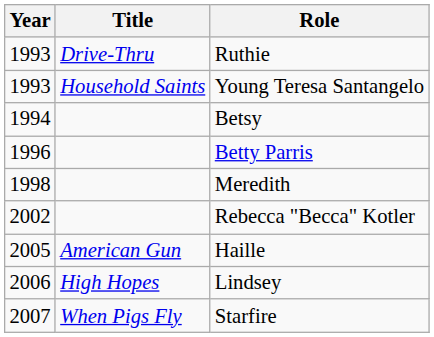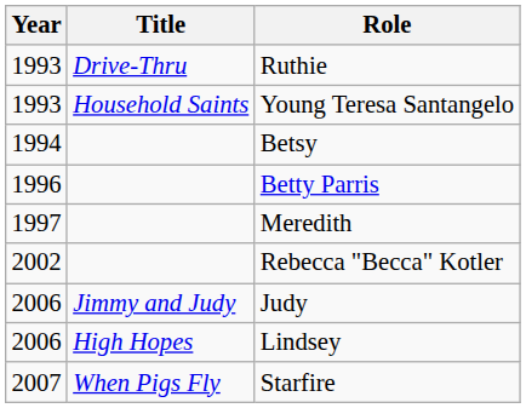Meredith | Year: 1998 -> 1997
- row: 2005 | American Gun | Haille
+ row: 2006 | Jimmy and Judy | Judy
